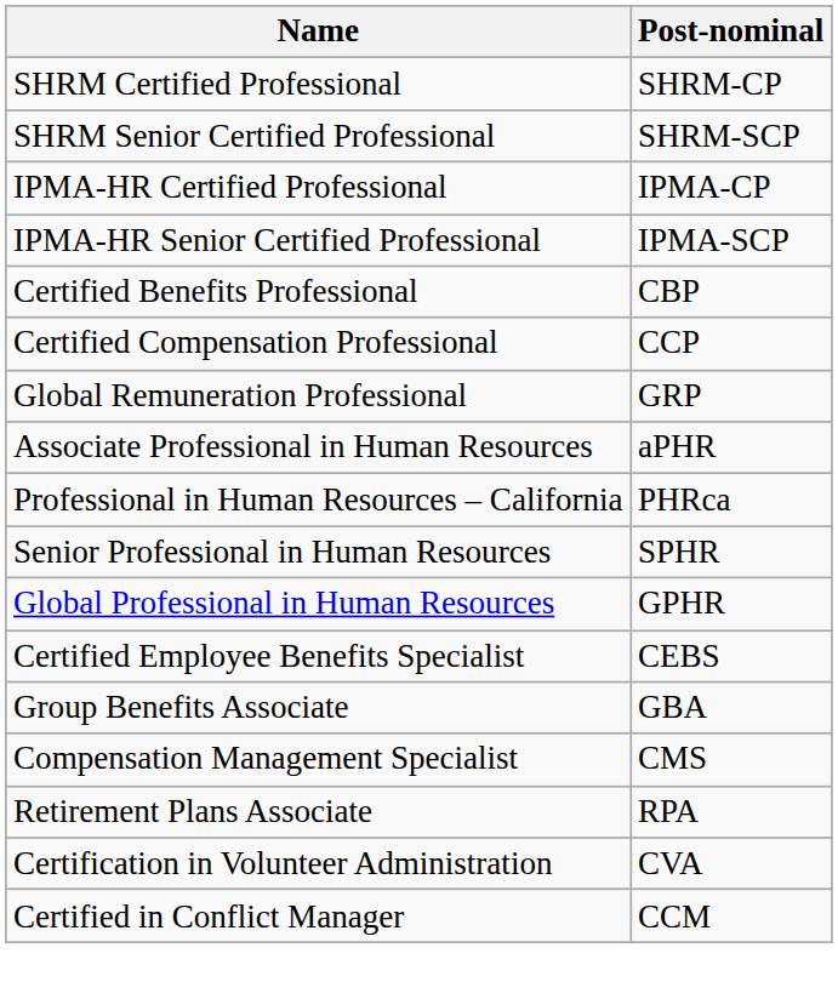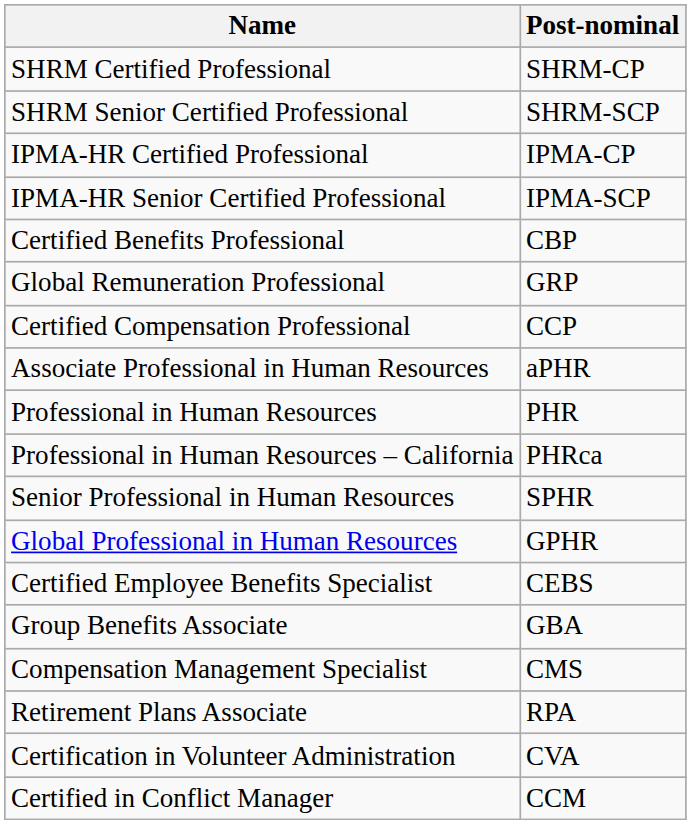rows swapped: Certified Compensation Professional <-> Global Remuneration Professional
+ row: Professional in Human Resources | PHR
